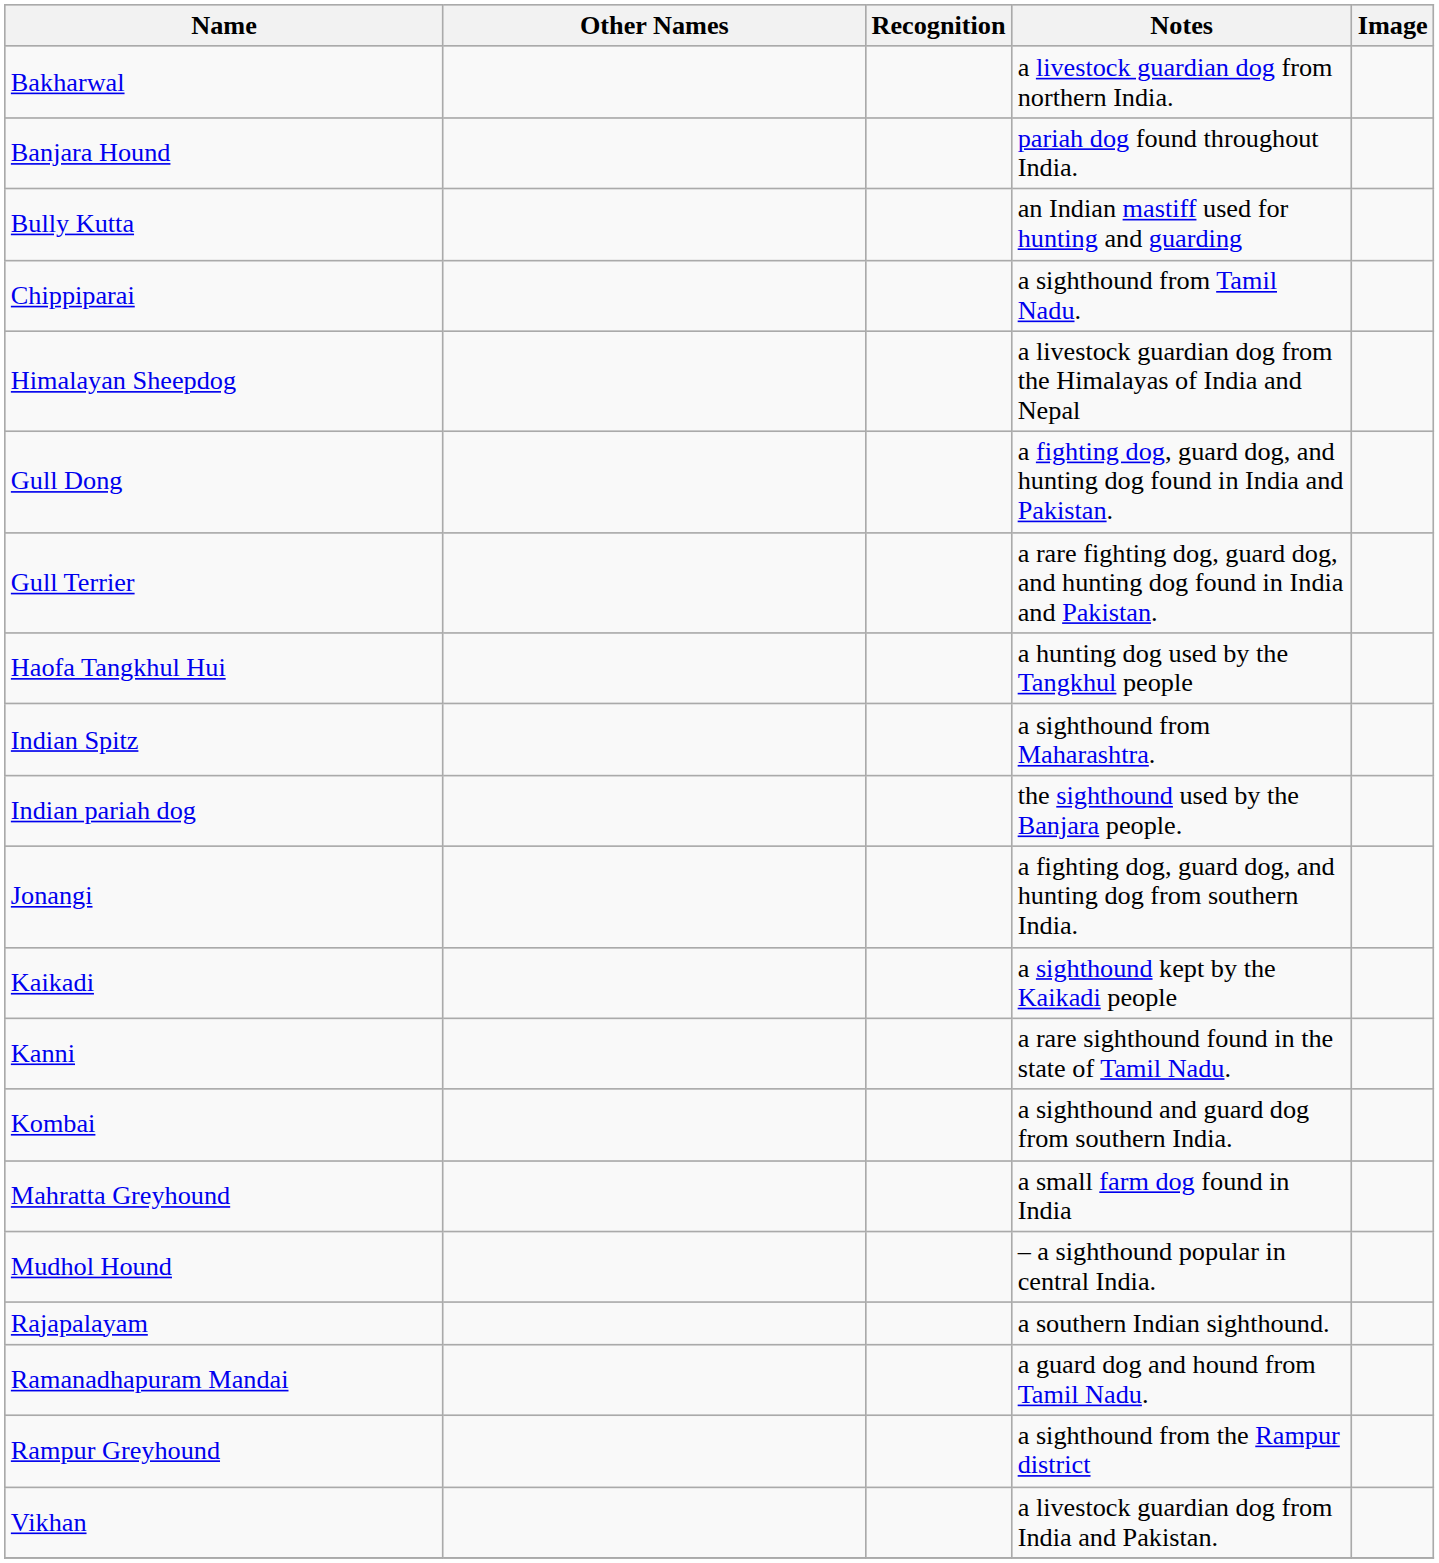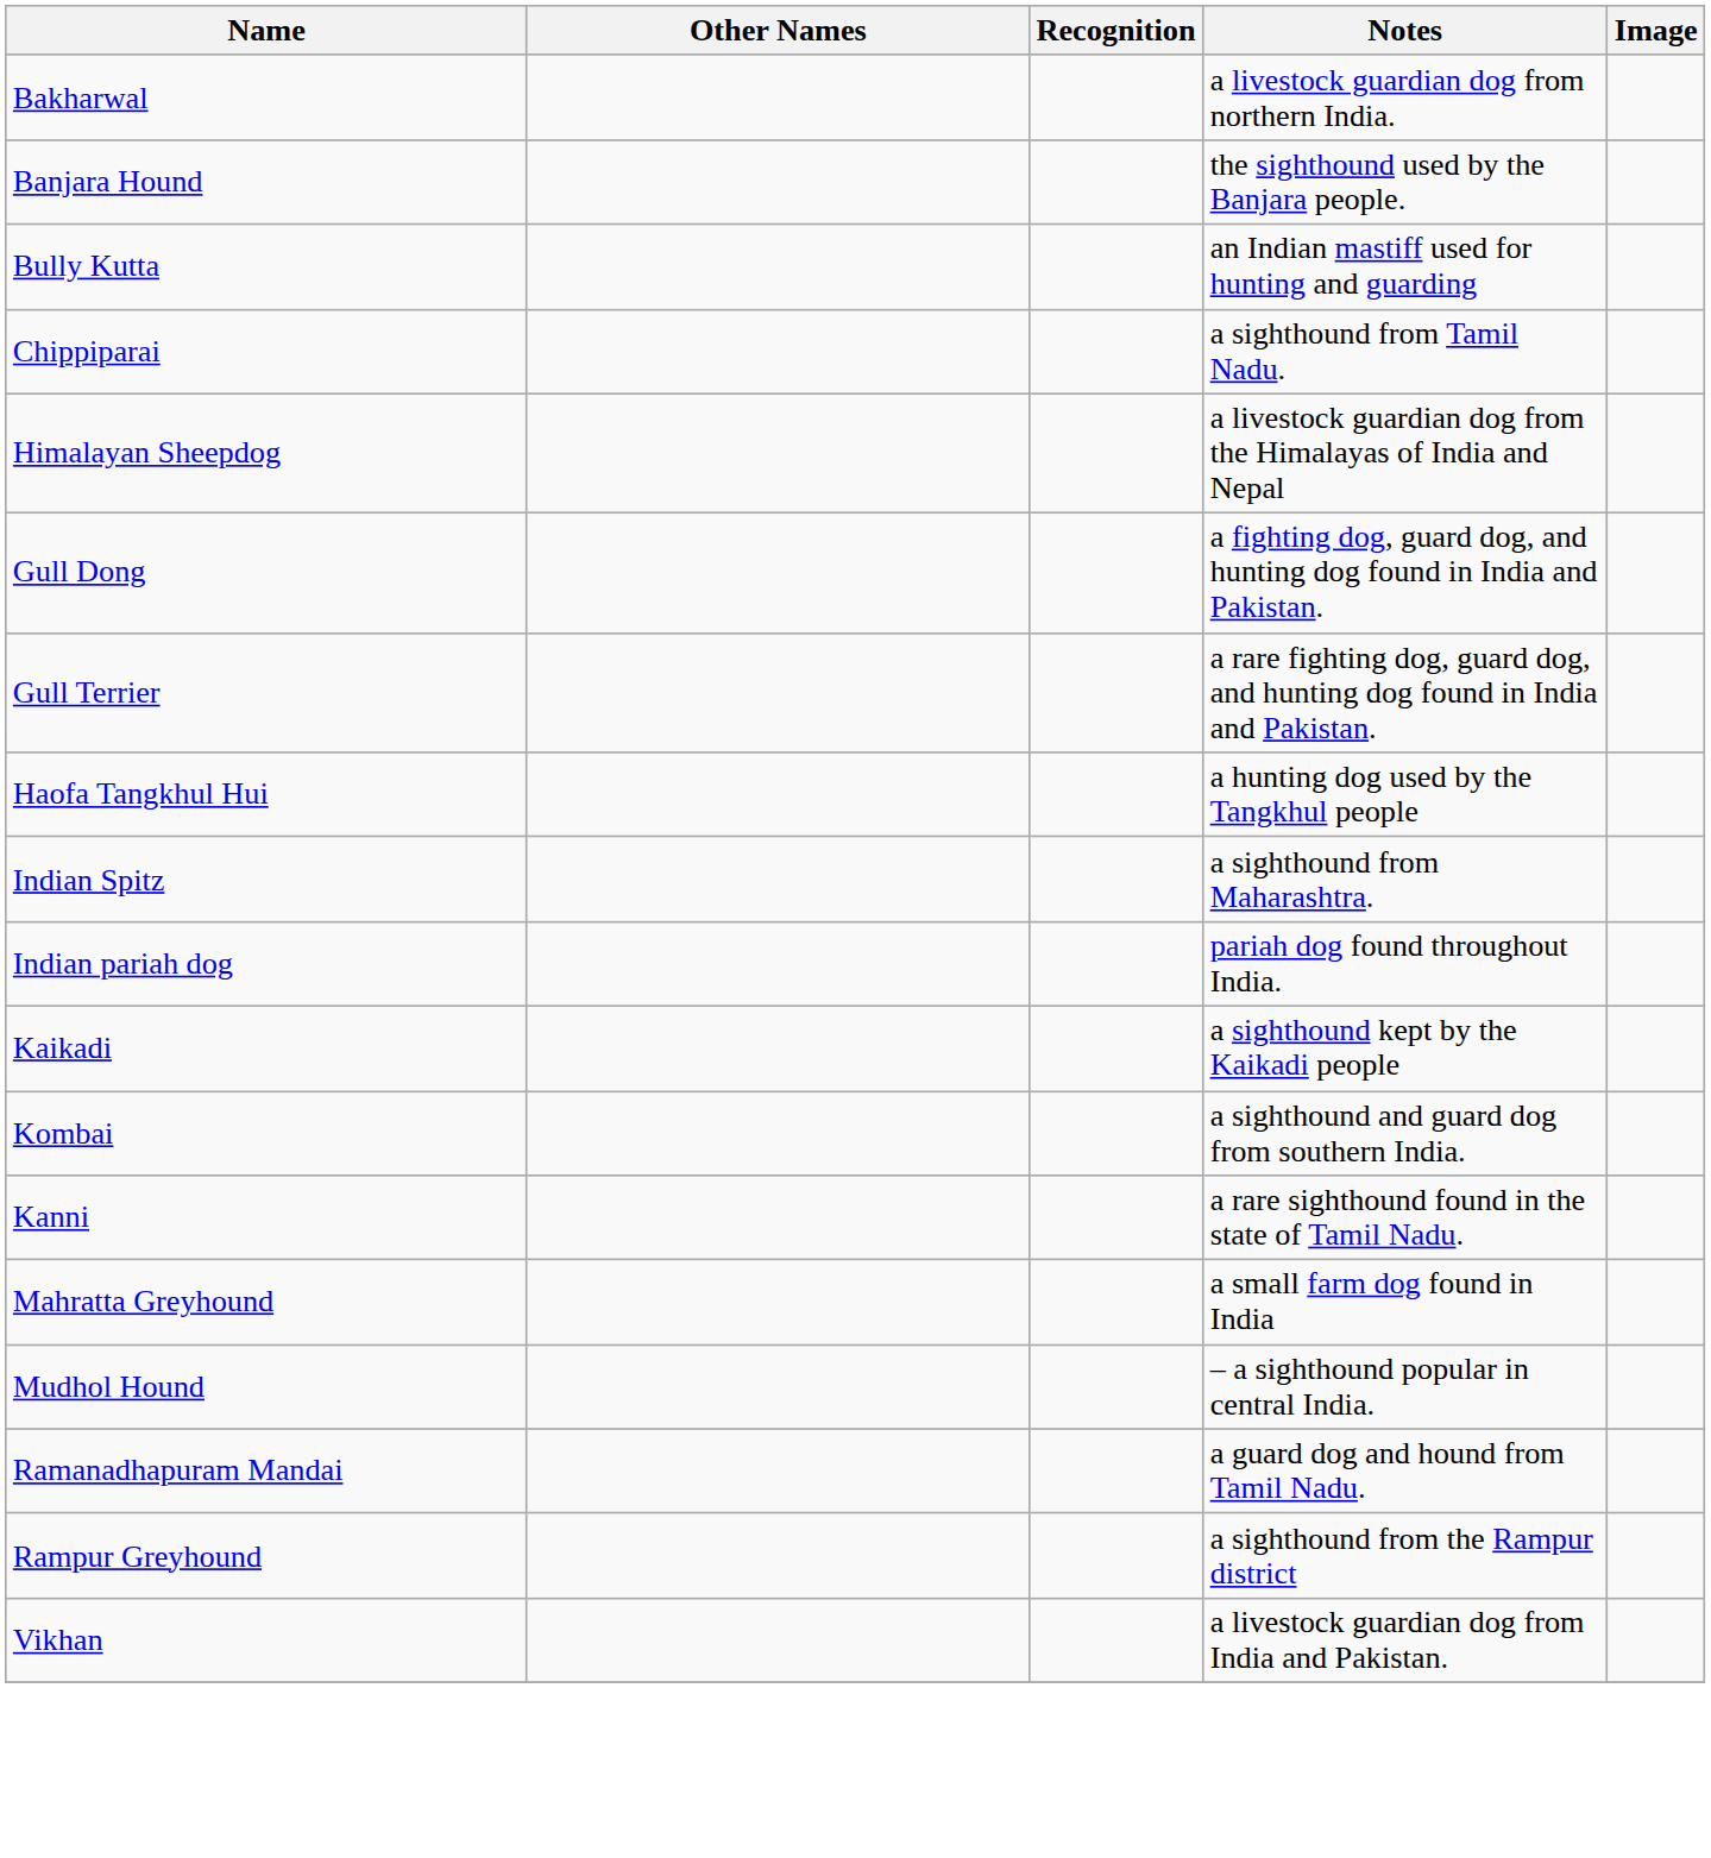Banjara Hound | Notes: pariah dog found throughout India. -> the sighthound used by the Banjara people.
Indian pariah dog | Notes: the sighthound used by the Banjara people. -> pariah dog found throughout India.
- row: Jonangi | a fighting dog, guard dog, and hunting dog from southern India.
rows swapped: Kanni <-> Kombai
- row: Rajapalayam | a southern Indian sighthound.
